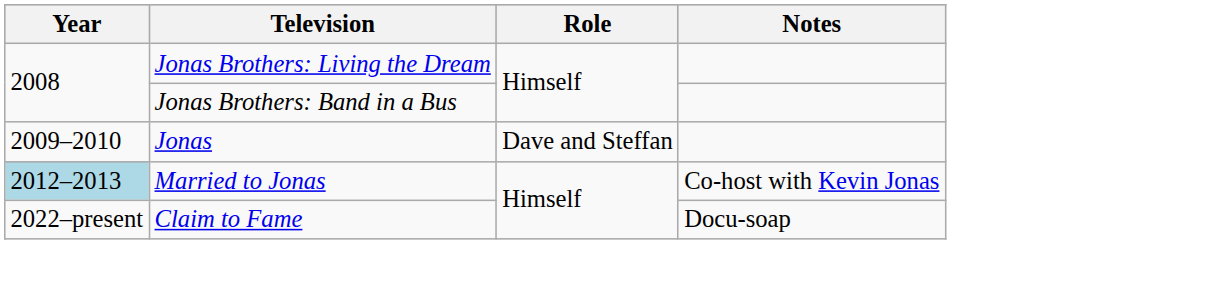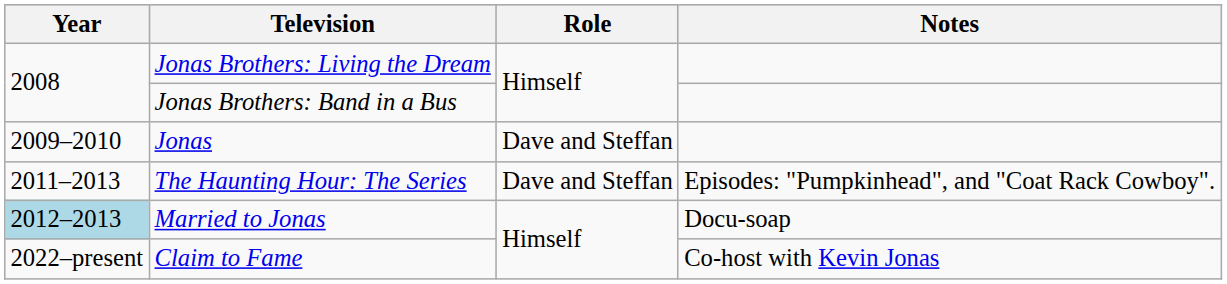+ row: 2011–2013 | The Haunting Hour: The Series | Dave and Steffan | Episodes: "Pumpkinhead", and "Coat Rack Cowboy".
Married to Jonas | Notes: Co-host with Kevin Jonas -> Docu-soap
Claim to Fame | Notes: Docu-soap -> Co-host with Kevin Jonas
